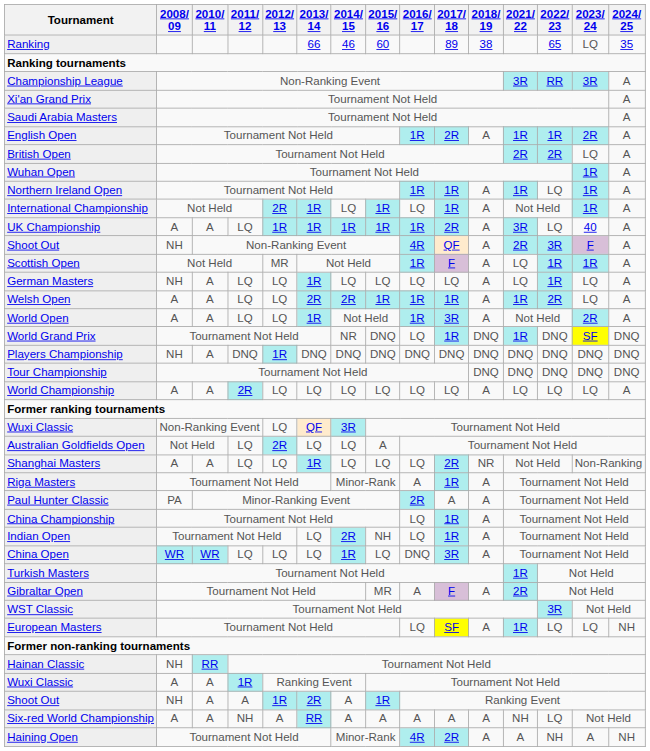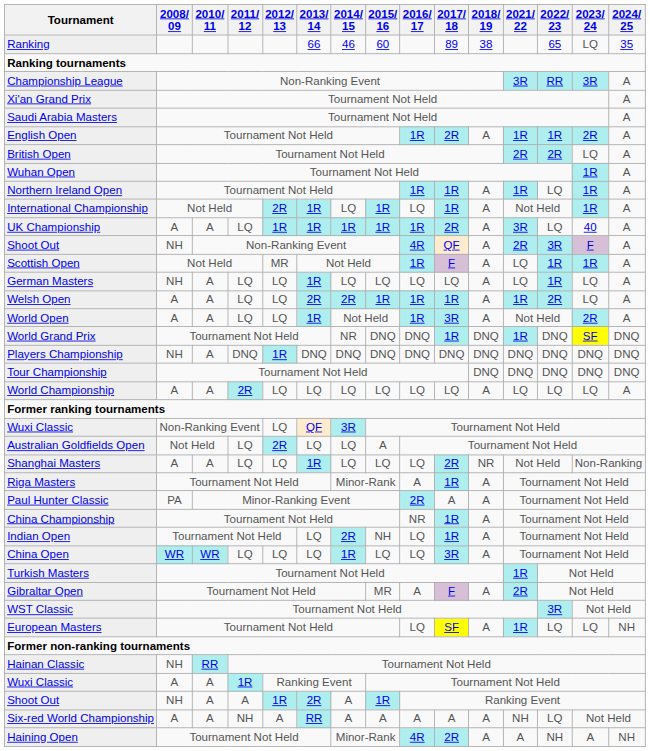World Grand Prix | 2016/ 17: LQ -> DNQ
China Championship | 2016/ 17: LQ -> NR
China Open | 2016/ 17: DNQ -> LQ
